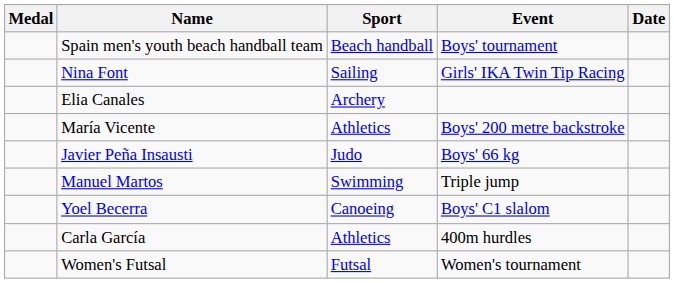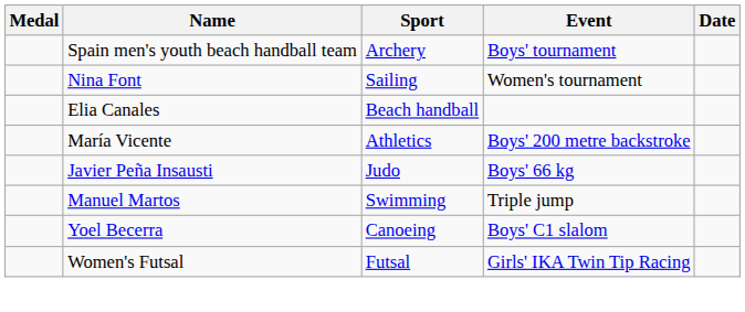Spain men's youth beach handball team | Sport: Beach handball -> Archery
Nina Font | Event: Girls' IKA Twin Tip Racing -> Women's tournament
Elia Canales | Sport: Archery -> Beach handball
- row: Carla García | Athletics | 400m hurdles
Women's Futsal | Event: Women's tournament -> Girls' IKA Twin Tip Racing
